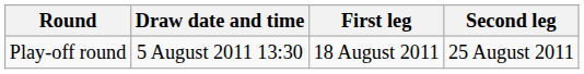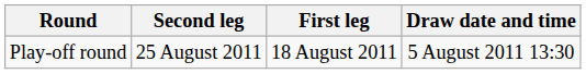columns swapped: Draw date and time <-> Second leg
